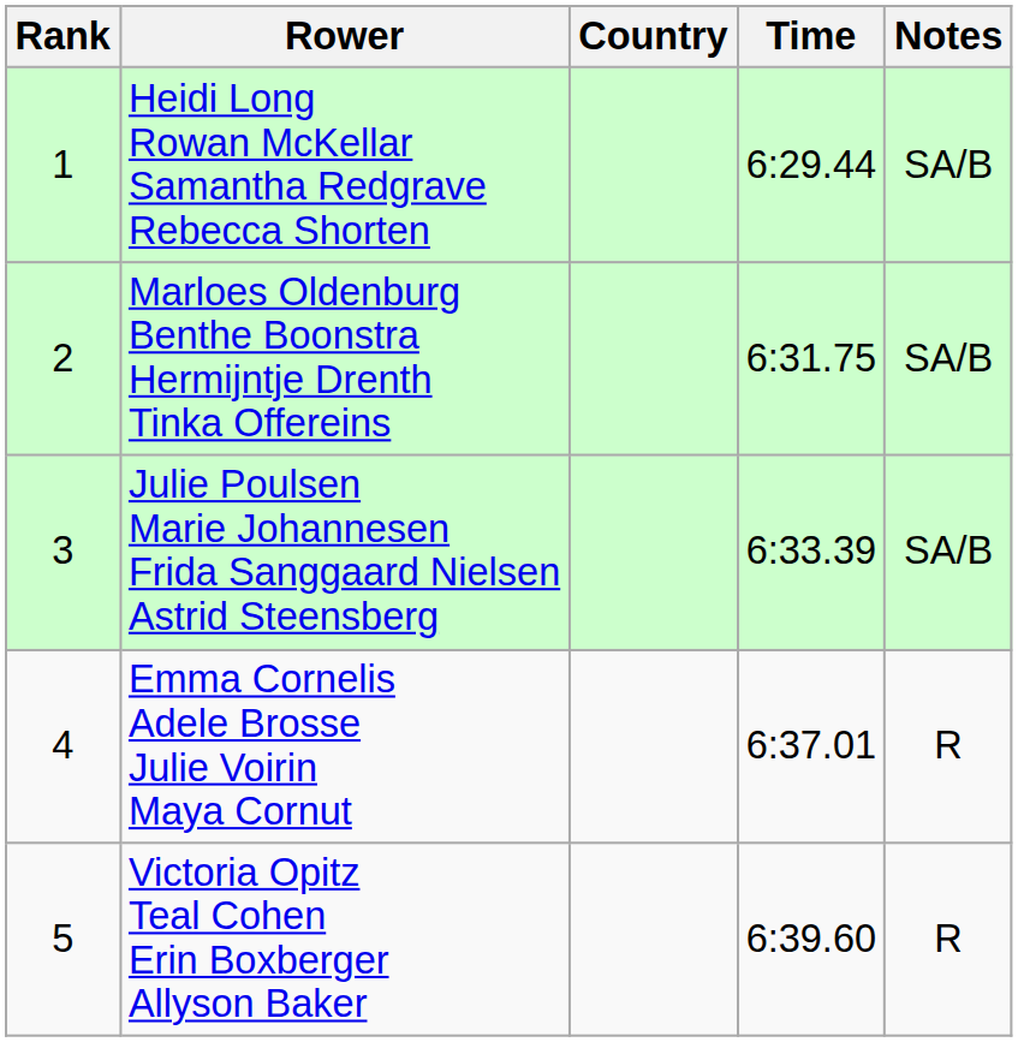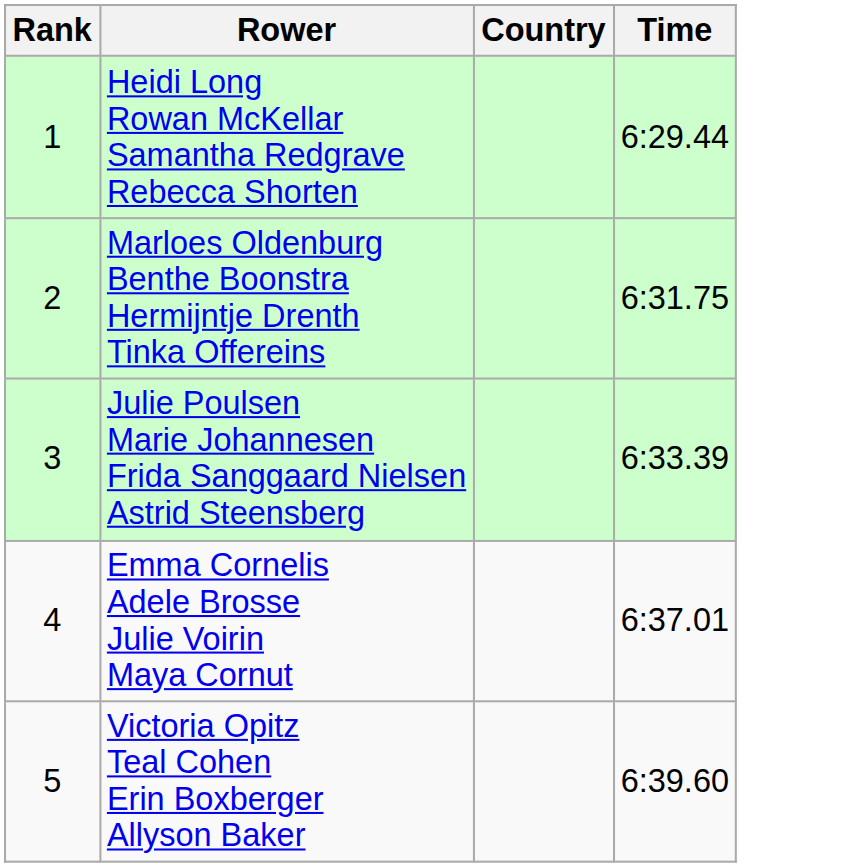- column: Notes | SA/B | SA/B | SA/B | R | R
